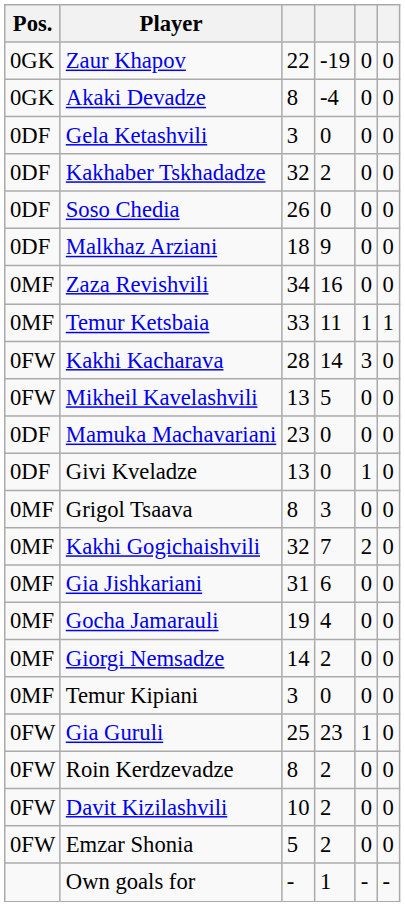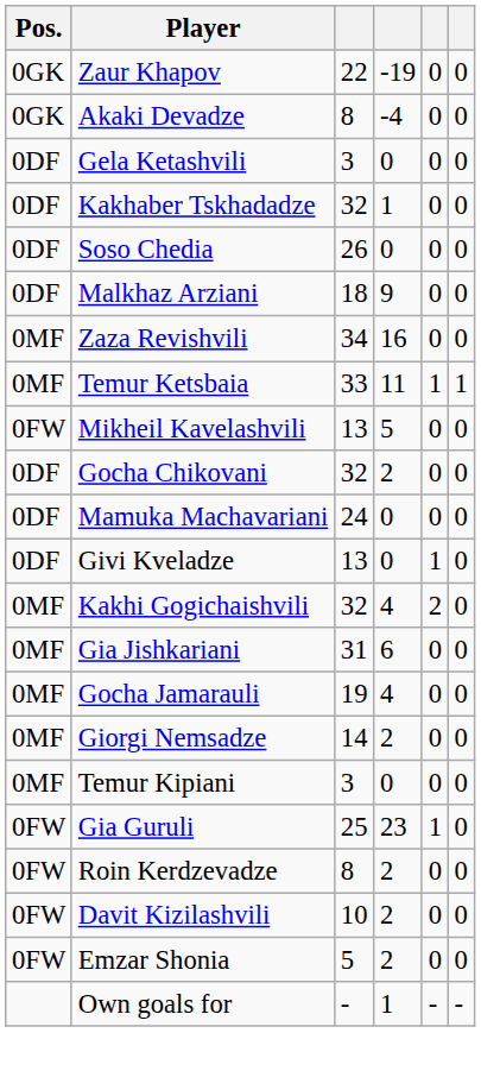Kakhaber Tskhadadze | column 4: 2 -> 1
- row: 0FW | Kakhi Kacharava | 28 | 14 | 3 | 0
+ row: 0DF | Gocha Chikovani | 32 | 2 | 0 | 0
Mamuka Machavariani | column 3: 23 -> 24
- row: 0MF | Grigol Tsaava | 8 | 3 | 0 | 0
Kakhi Gogichaishvili | column 4: 7 -> 4
